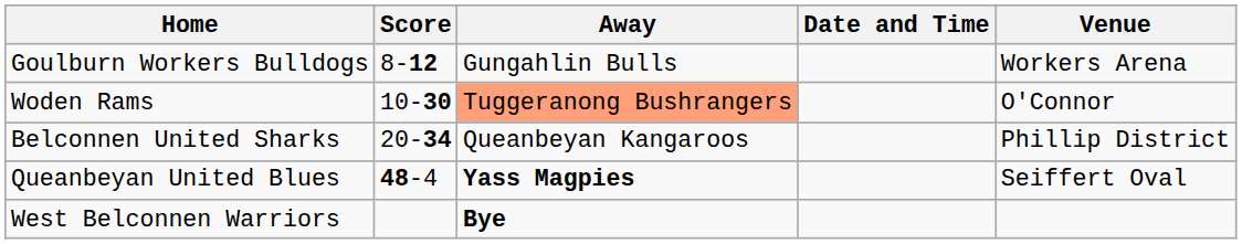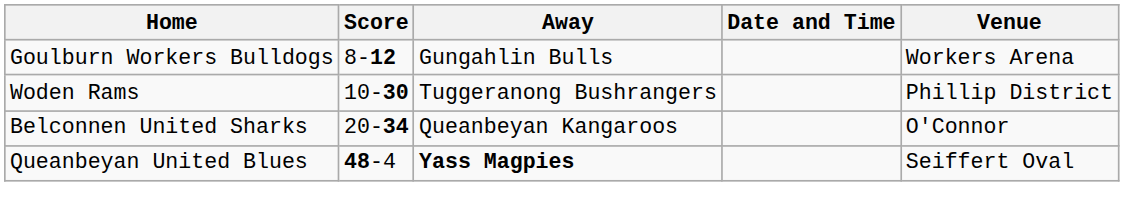Woden Rams | Away: lightsalmon background -> no background
Woden Rams | Venue: O'Connor -> Phillip District
Belconnen United Sharks | Venue: Phillip District -> O'Connor
- row: West Belconnen Warriors | Bye
